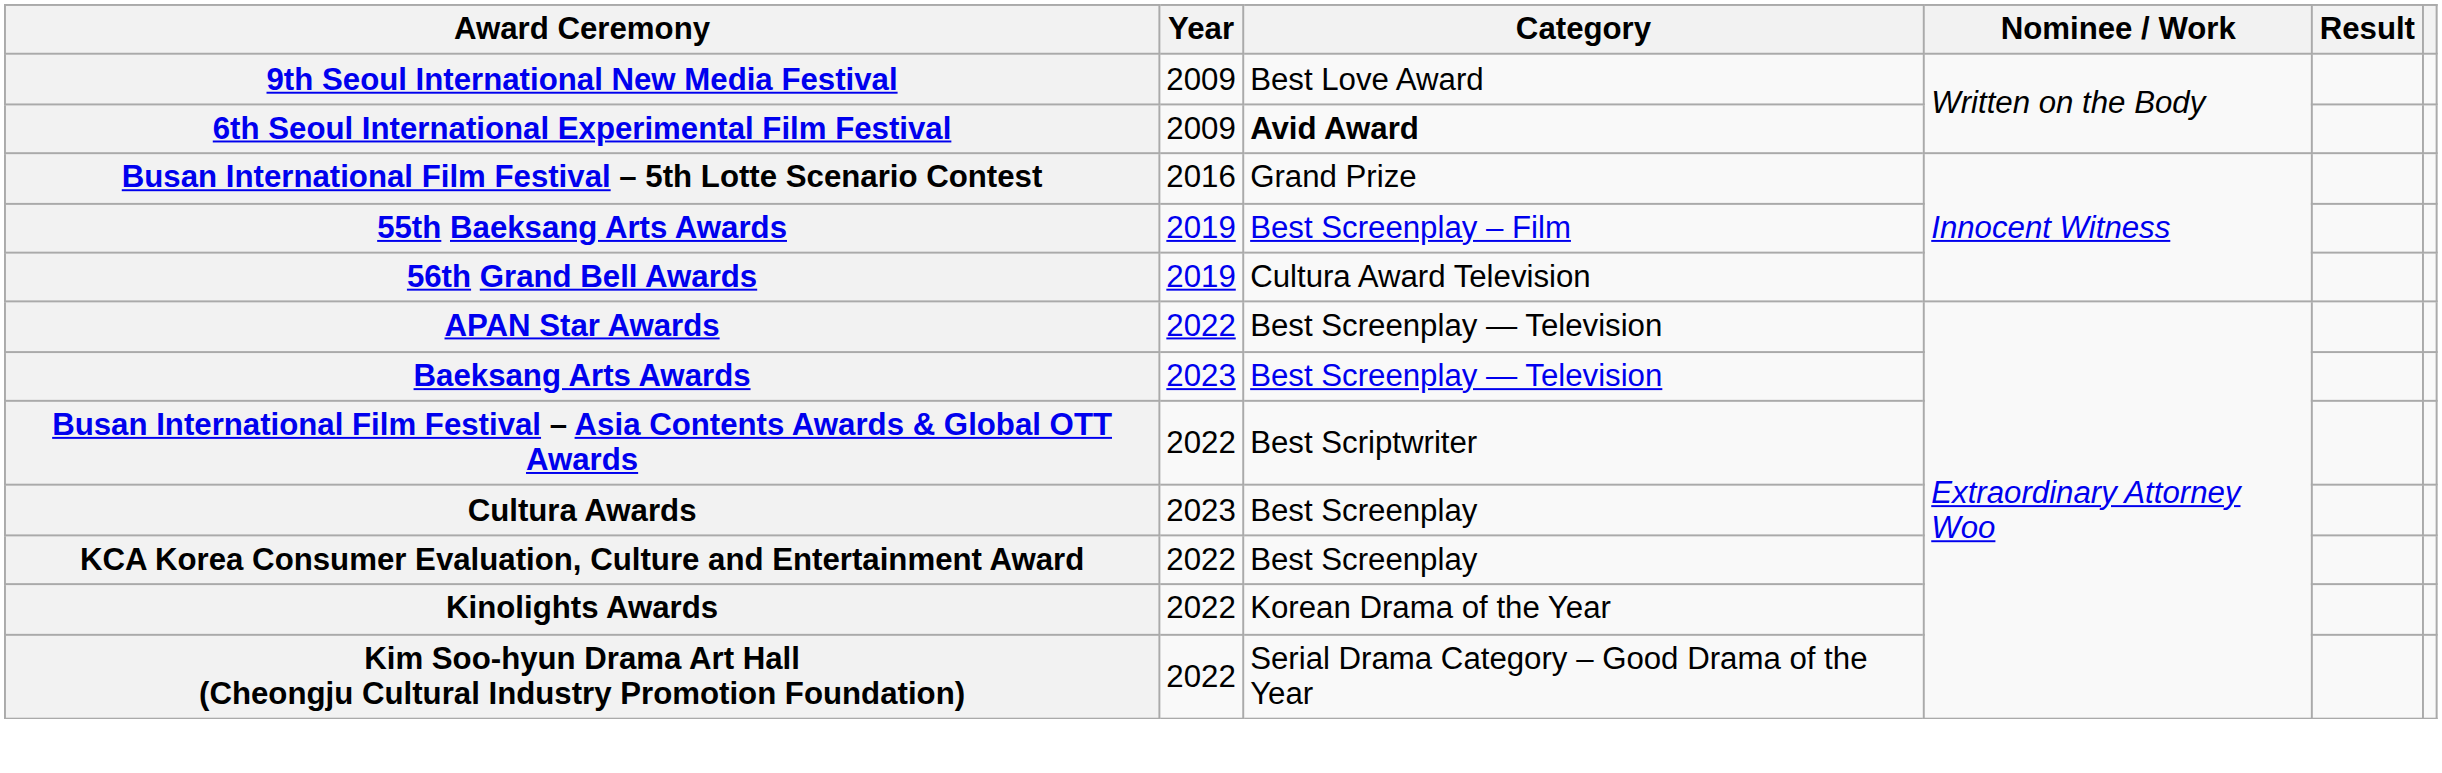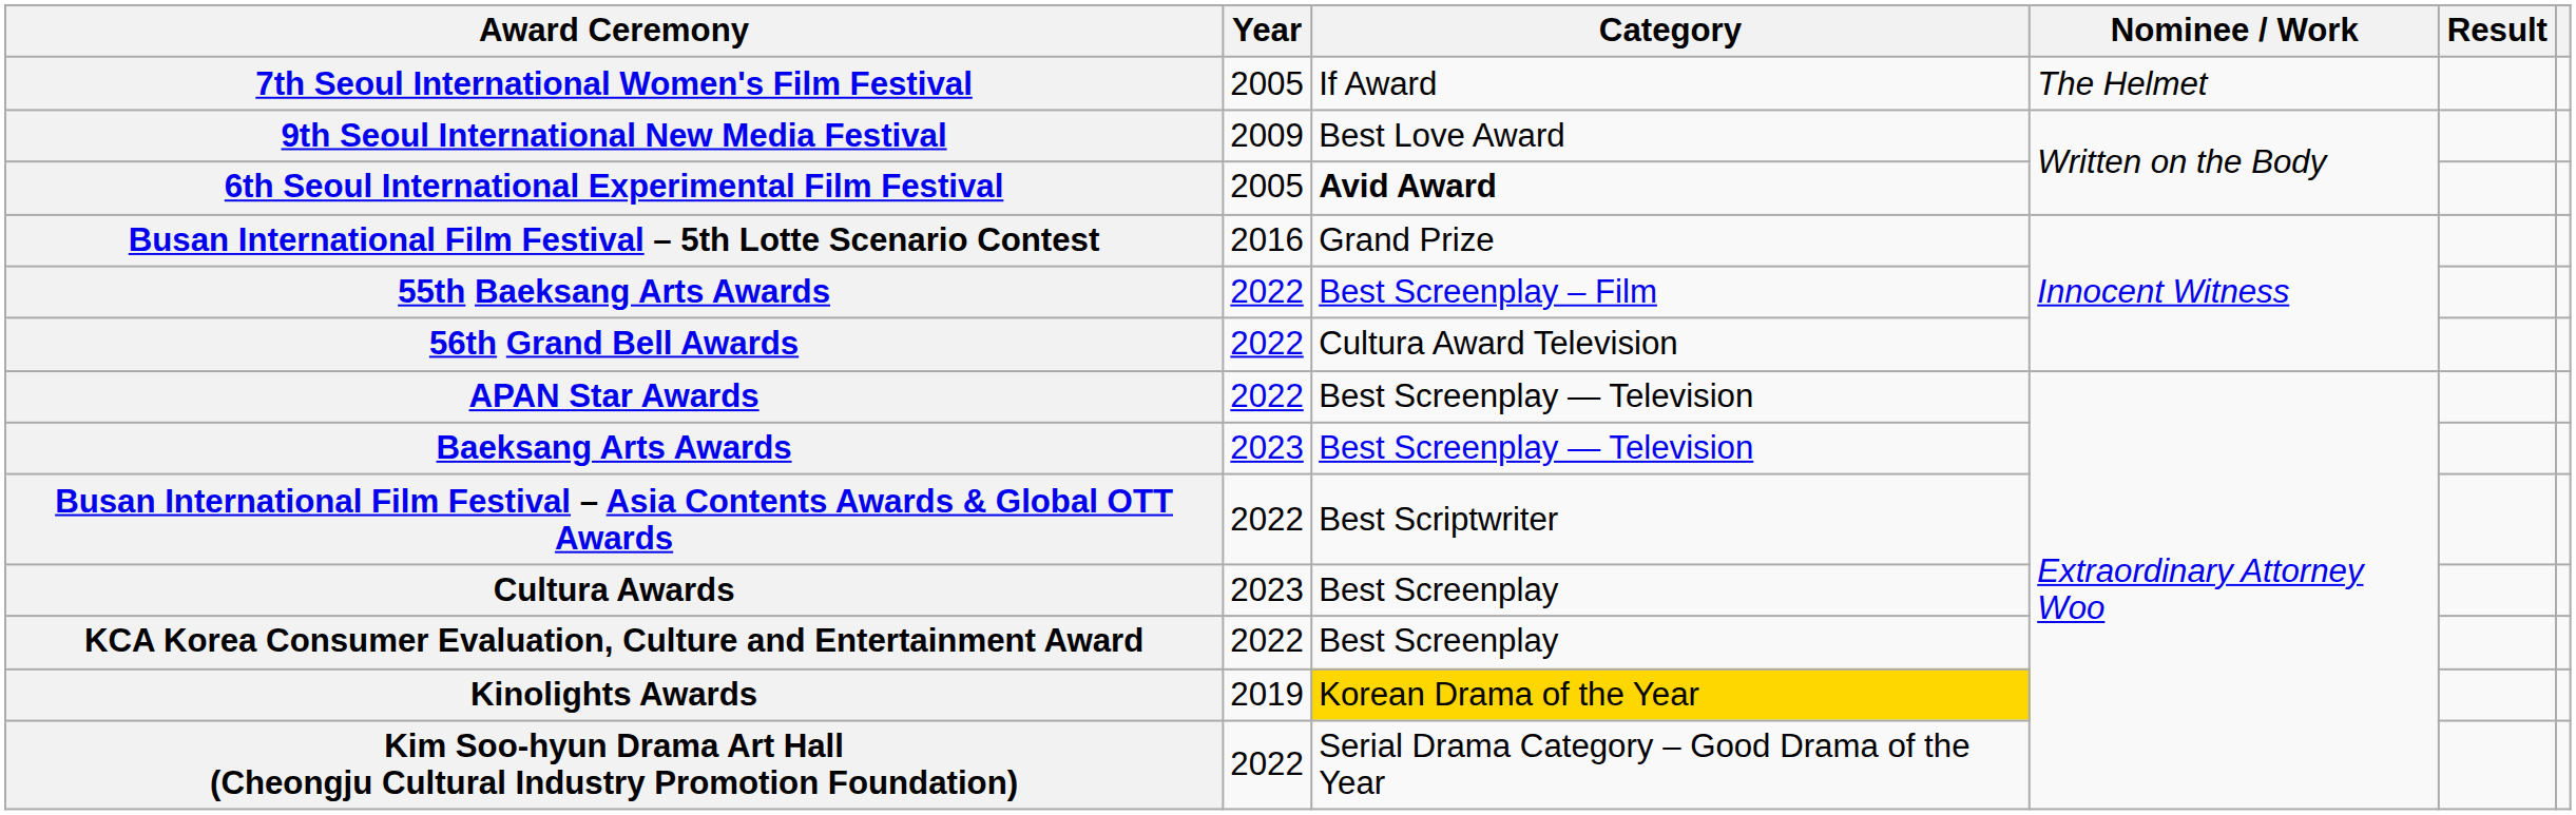+ row: 7th Seoul International Women's Film Festival | 2005 | If Award | The Helmet
6th Seoul International Experimental Film Festival | Year: 2009 -> 2005
55th Baeksang Arts Awards | Year: 2019 -> 2022
56th Grand Bell Awards | Year: 2019 -> 2022
Kinolights Awards | Year: 2022 -> 2019
Kinolights Awards | Category: no background -> gold background
